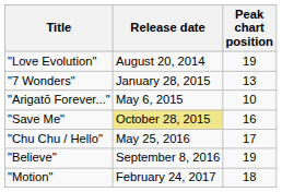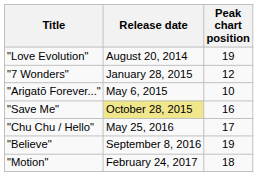"7 Wonders" | Peak chart position: 13 -> 12
